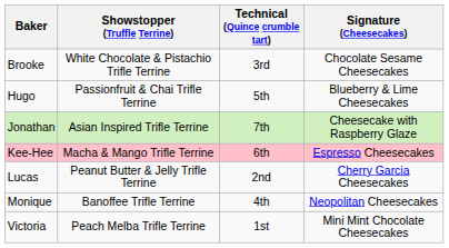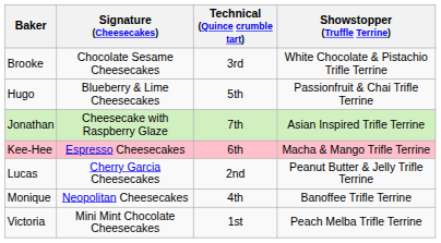columns swapped: Signature (Cheesecakes) <-> Showstopper (Truffle Terrine)
